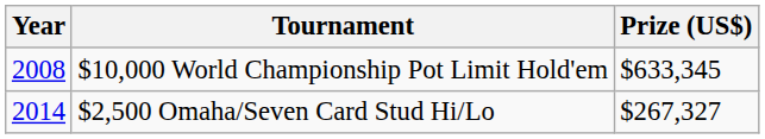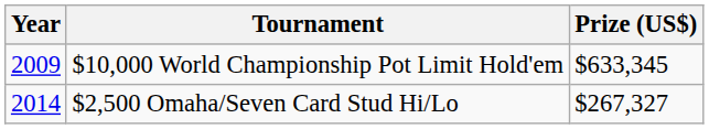$10,000 World Championship Pot Limit Hold'em | Year: 2008 -> 2009
